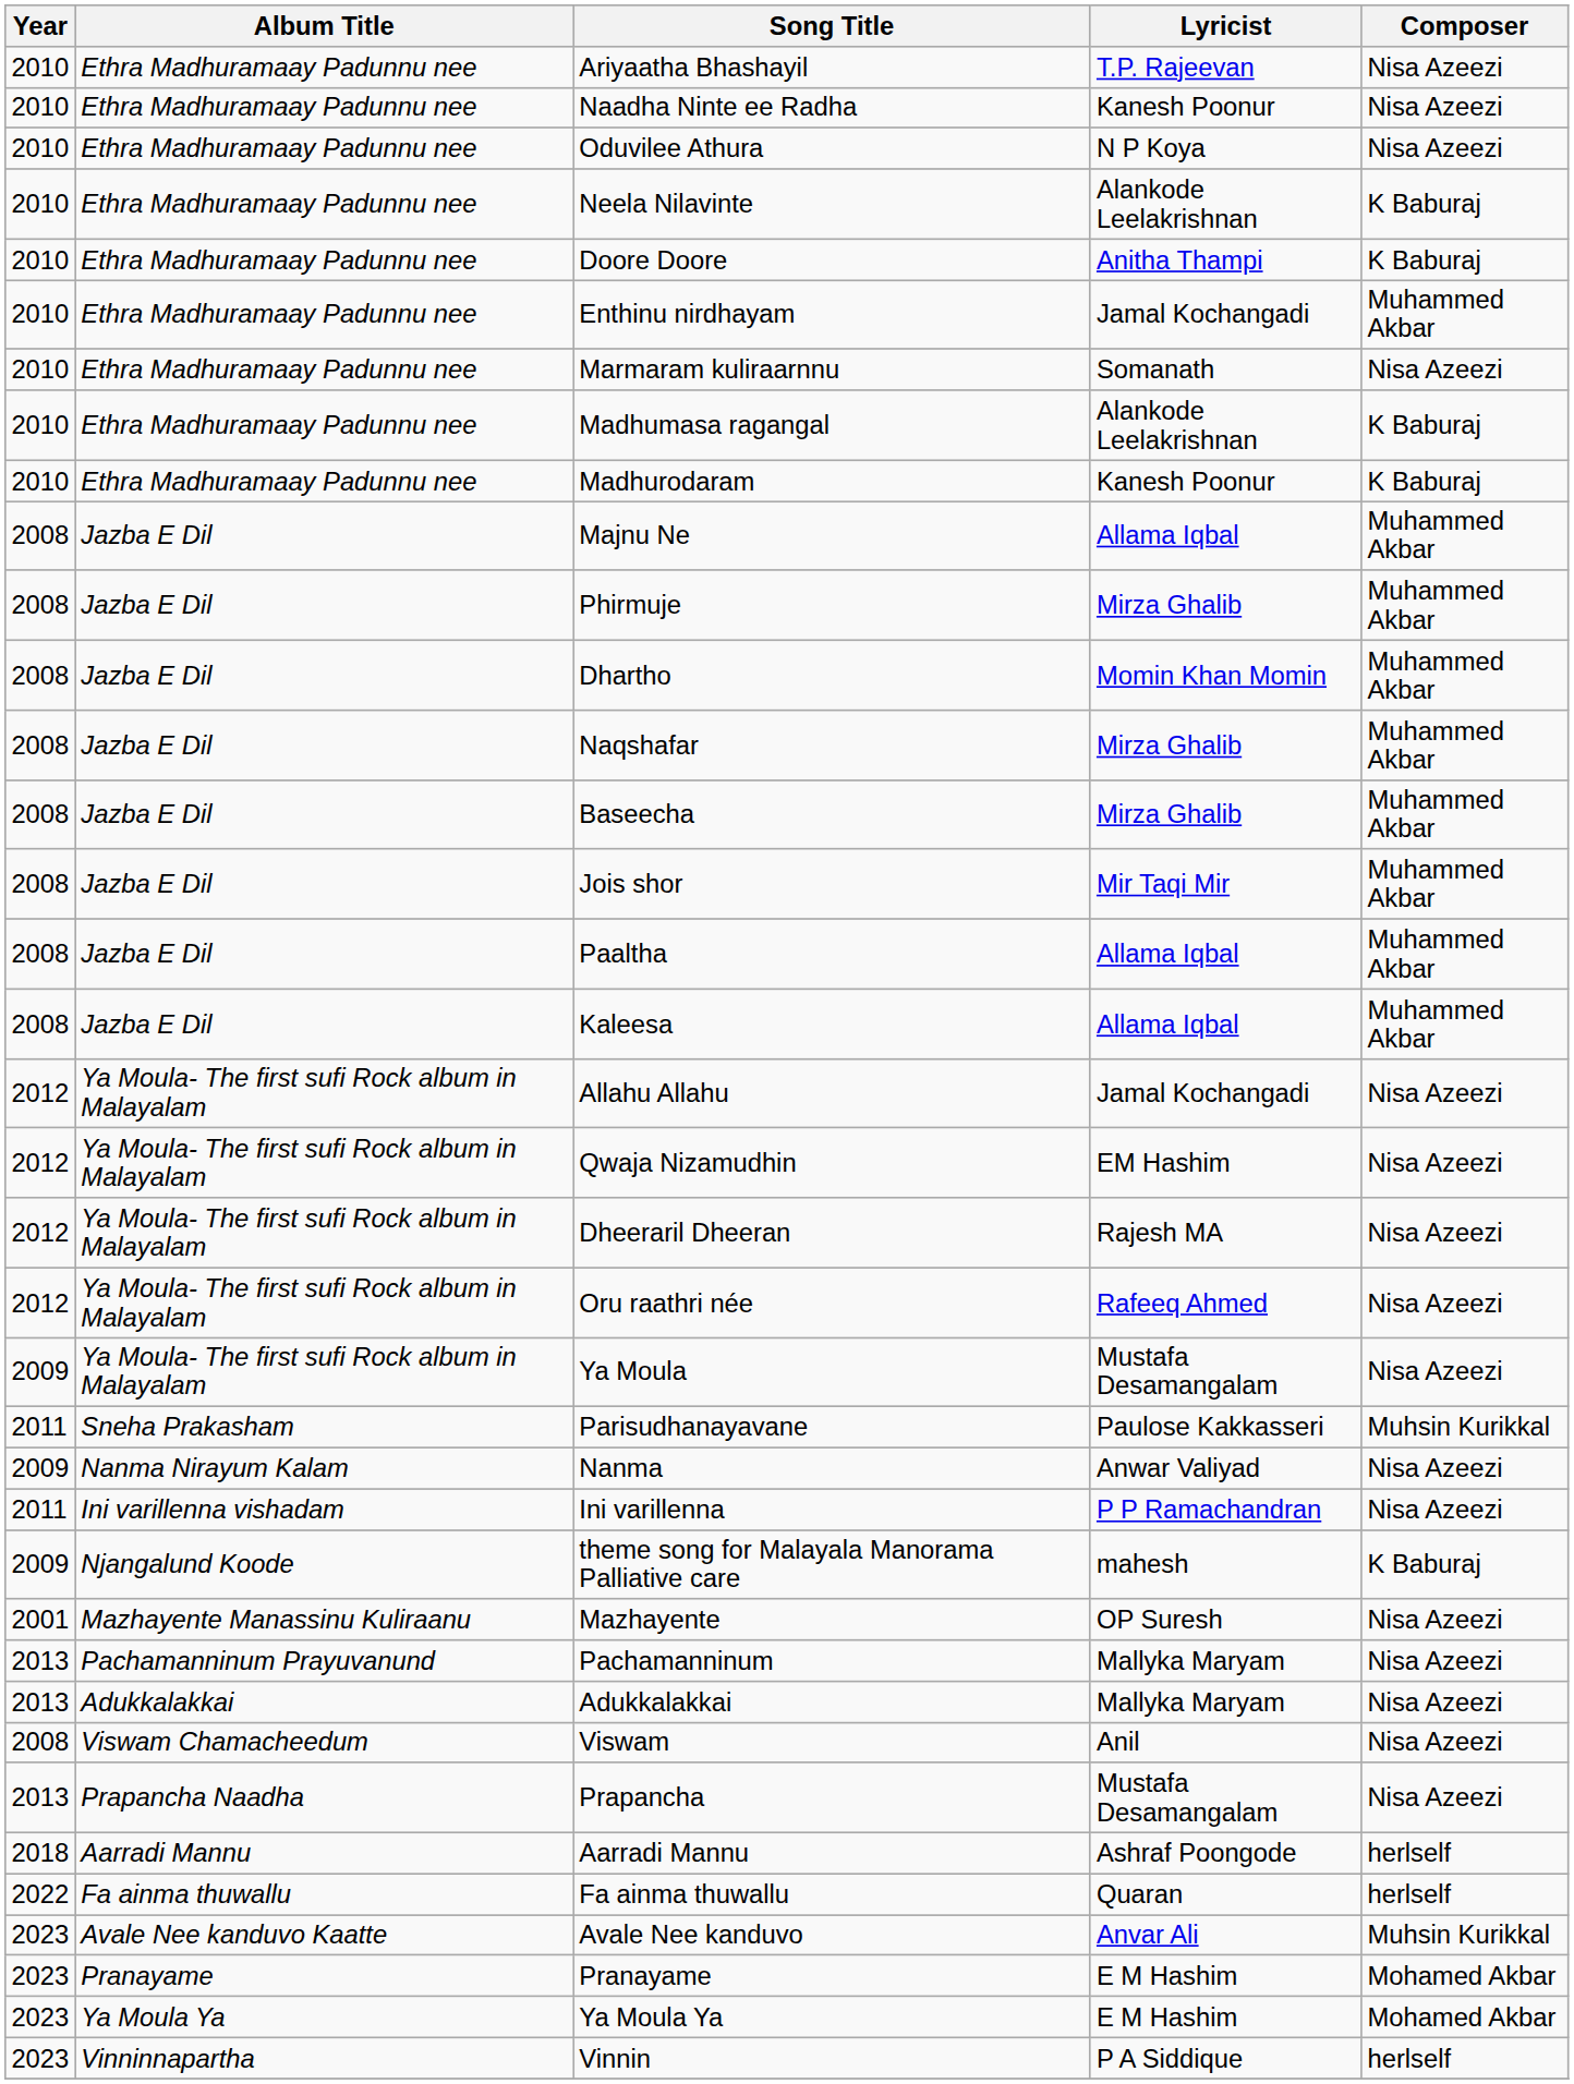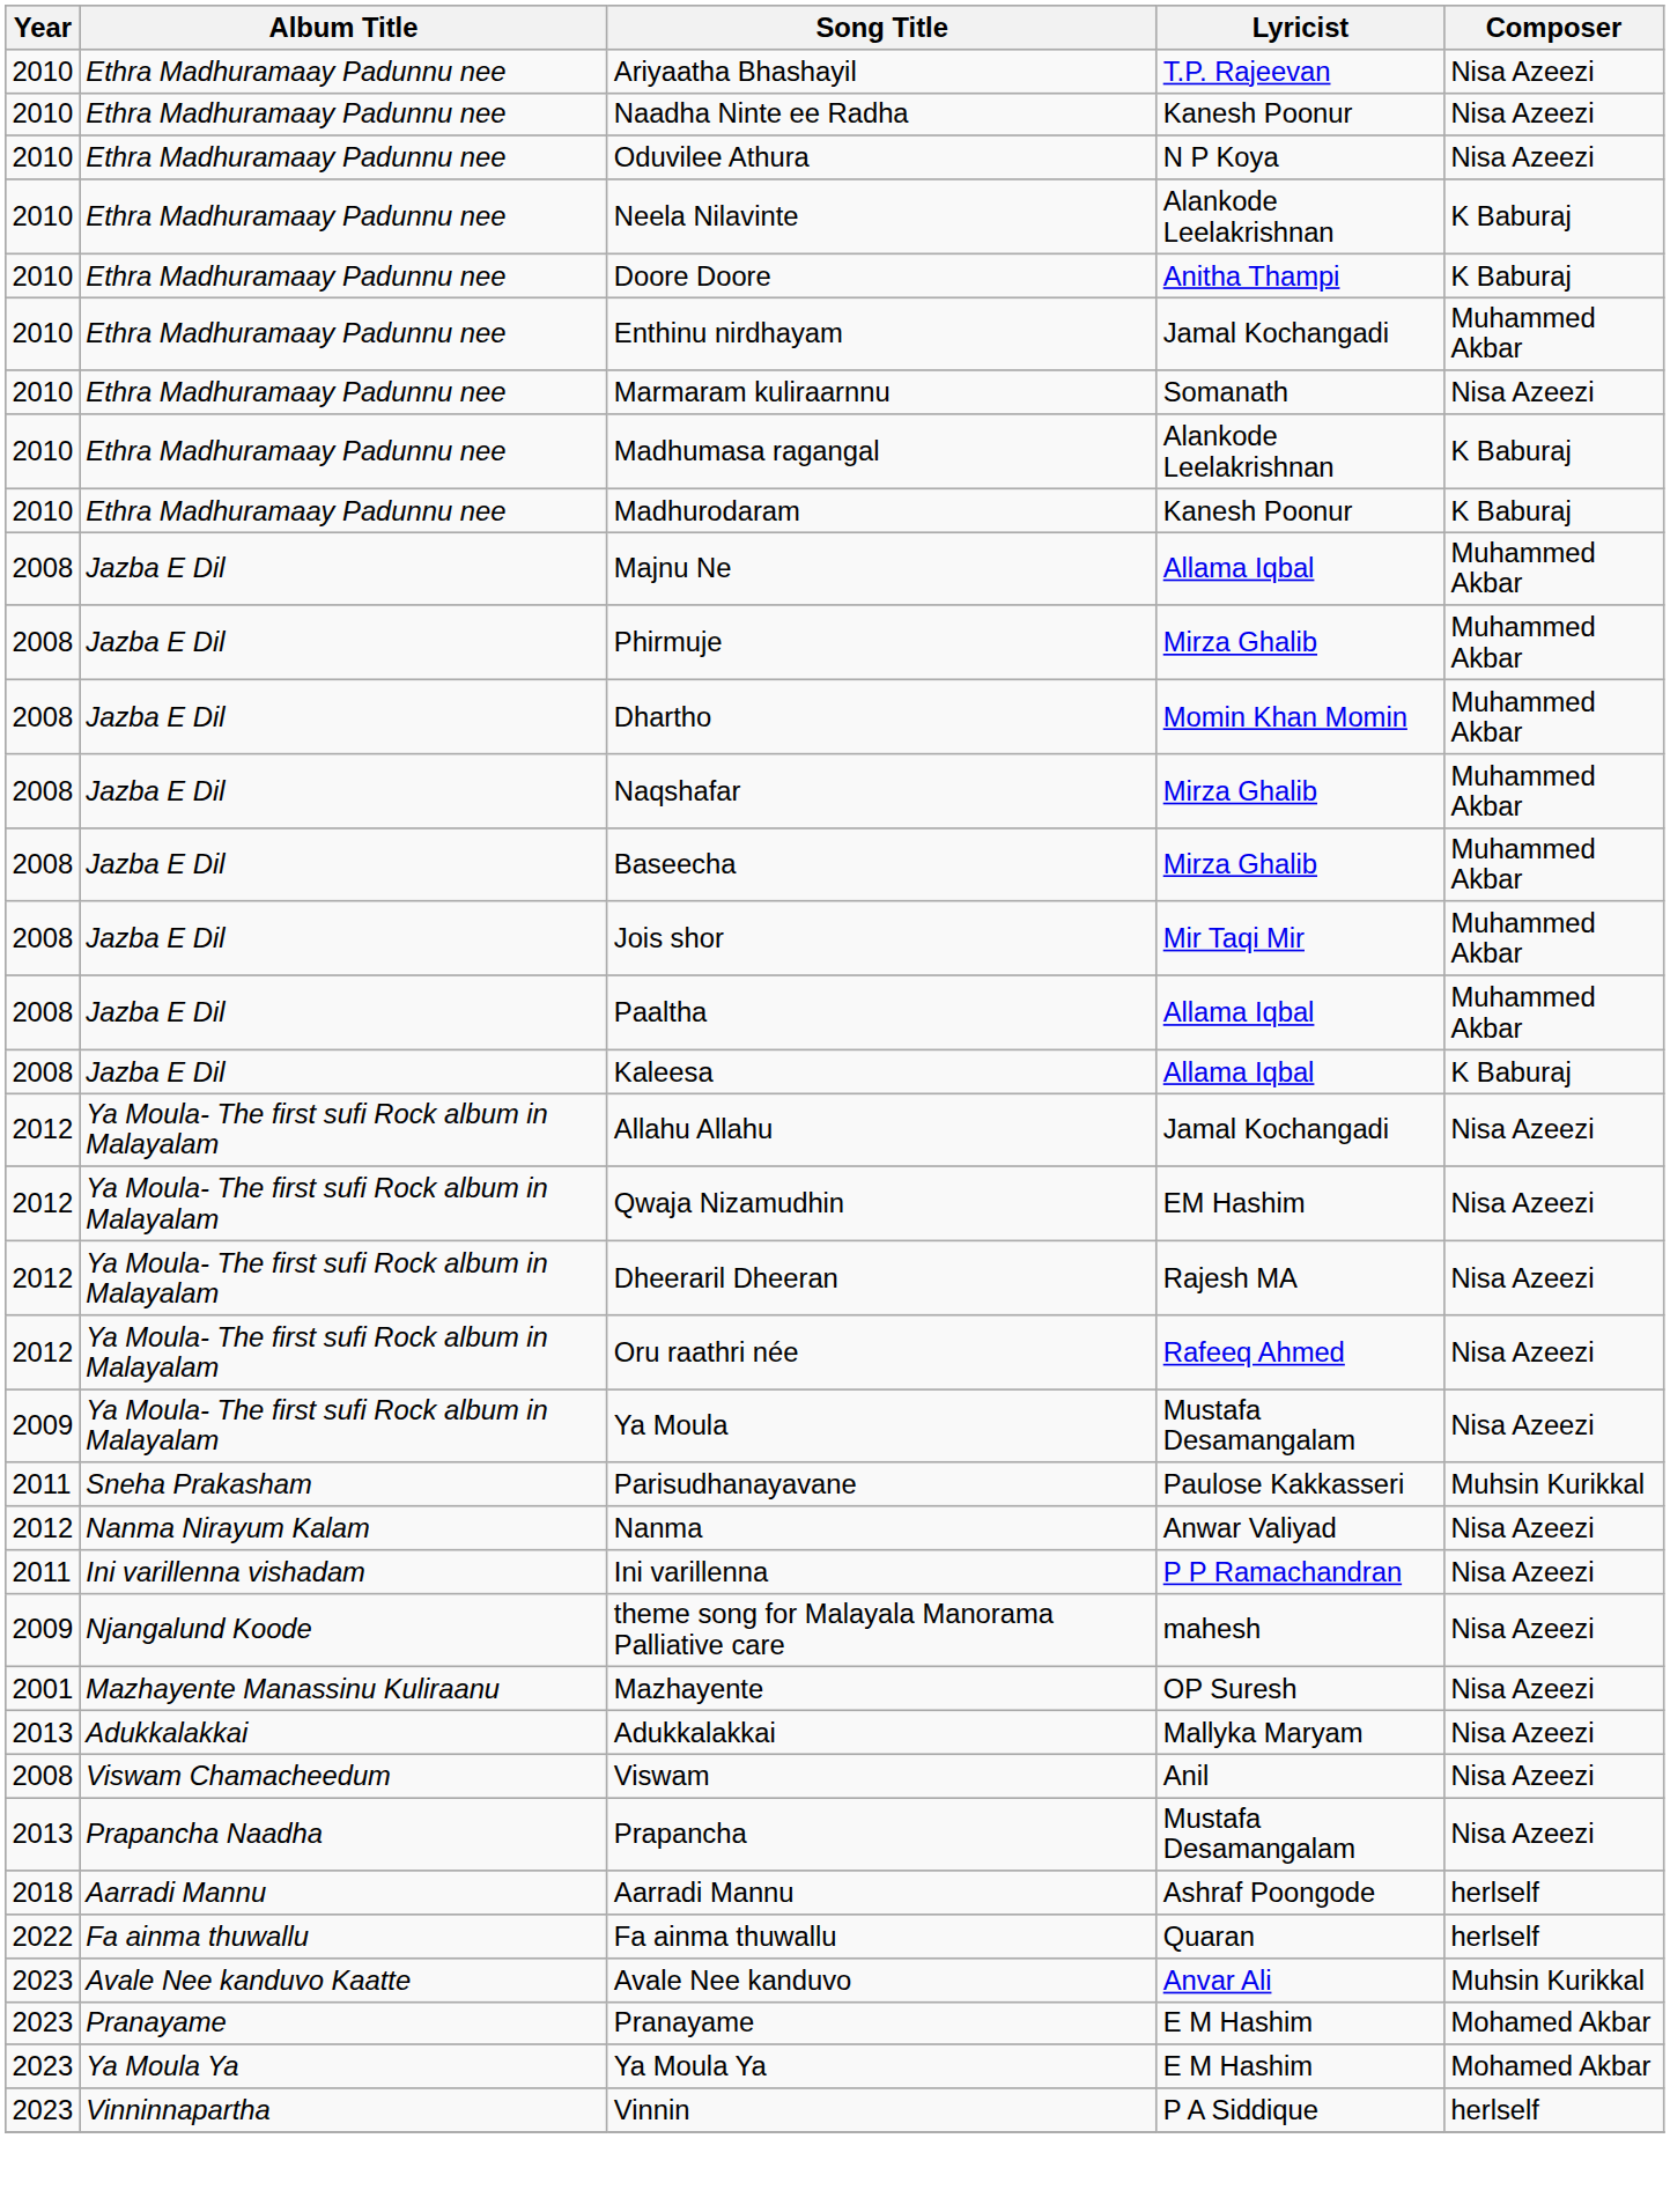Kaleesa | Composer: Muhammed Akbar -> K Baburaj
Nanma | Year: 2009 -> 2012
theme song for Malayala Manorama Palliative care | Composer: K Baburaj -> Nisa Azeezi
- row: 2013 | Pachamanninum Prayuvanund | Pachamanninum | Mallyka Maryam | Nisa Azeezi
